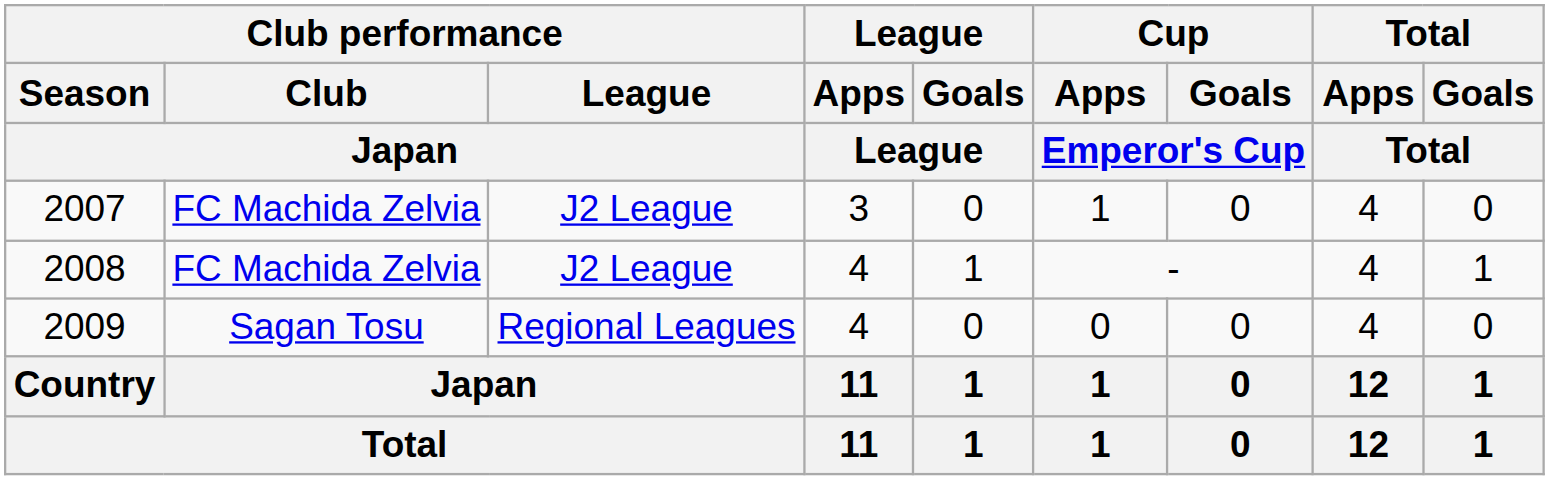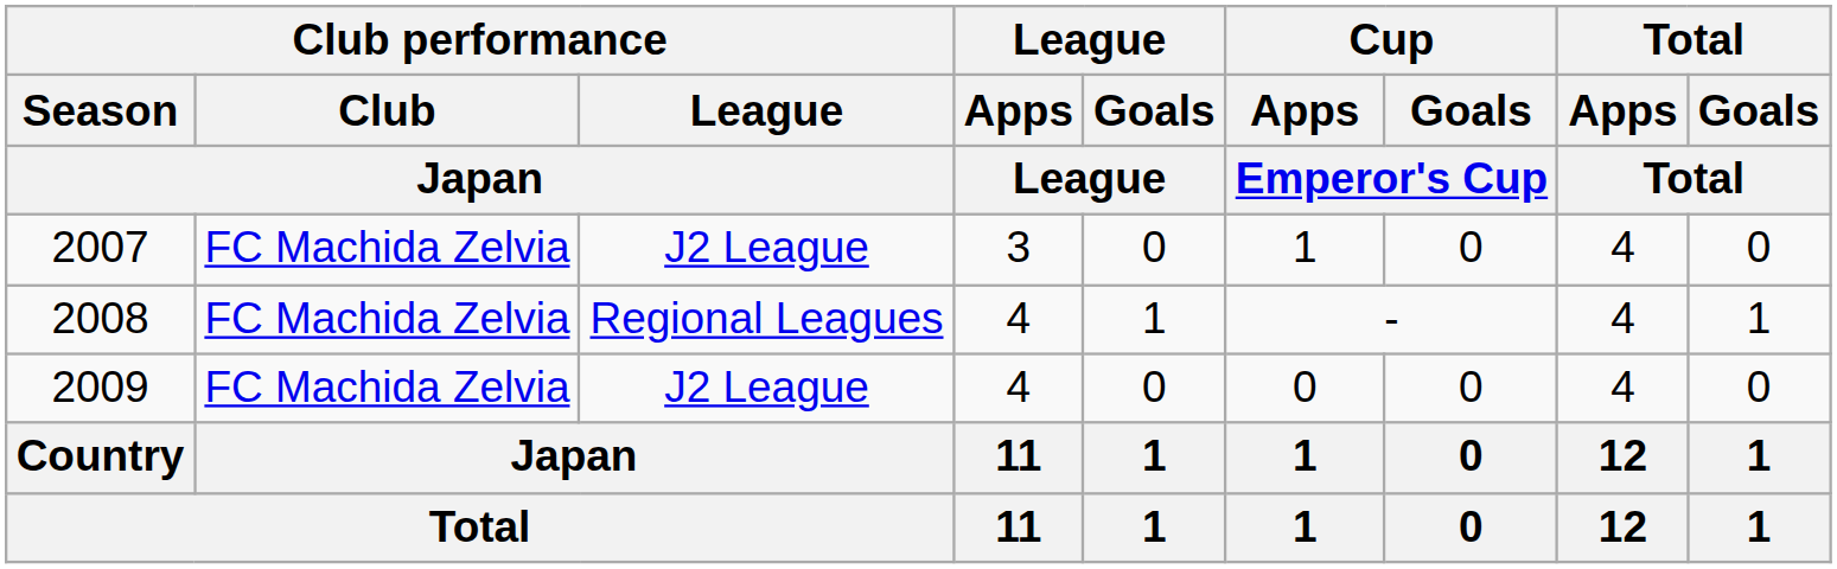2008 | Club performance / League / Japan: J2 League -> Regional Leagues
2009 | Club performance / Club / Japan: Sagan Tosu -> FC Machida Zelvia
2009 | Club performance / League / Japan: Regional Leagues -> J2 League
